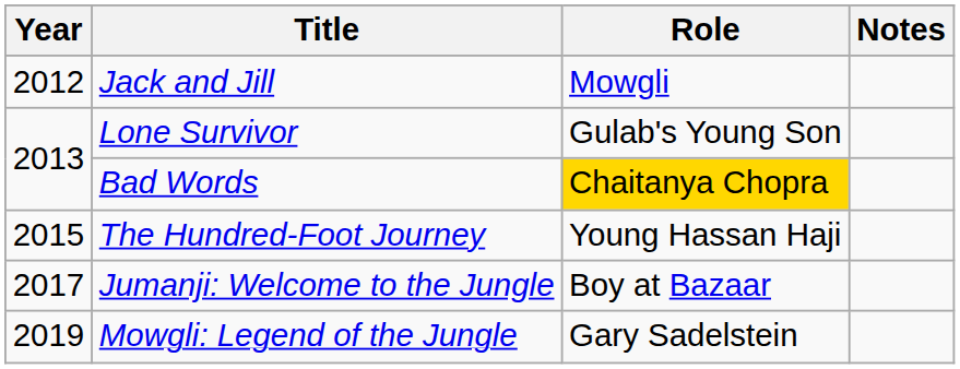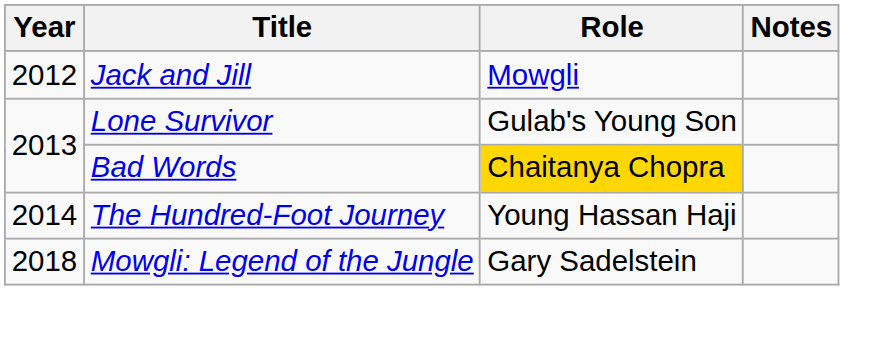The Hundred-Foot Journey | Year: 2015 -> 2014
- row: 2017 | Jumanji: Welcome to the Jungle | Boy at Bazaar
Mowgli: Legend of the Jungle | Year: 2019 -> 2018
